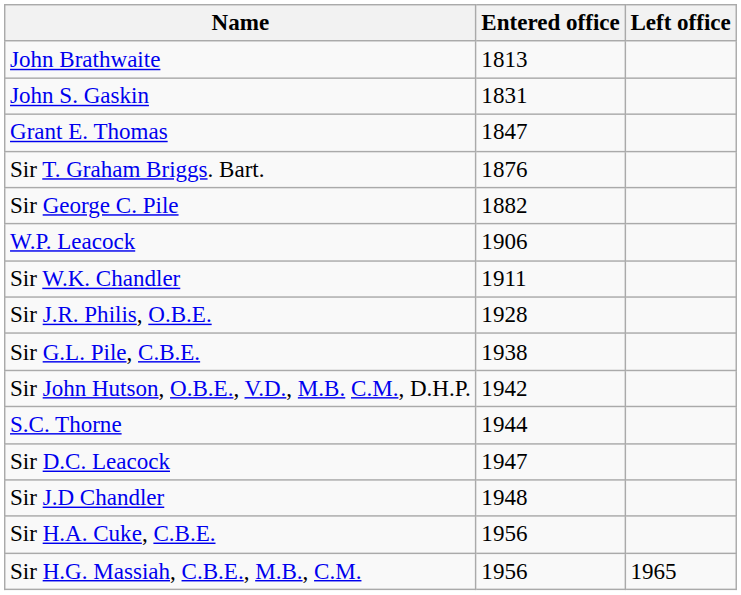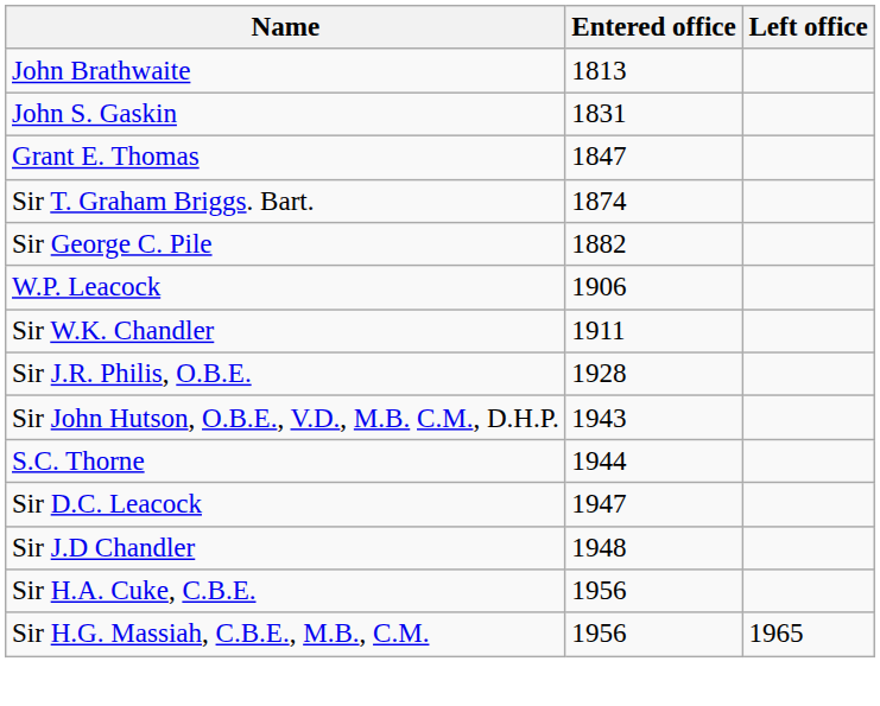Sir T. Graham Briggs. Bart. | Entered office: 1876 -> 1874
- row: Sir G.L. Pile, C.B.E. | 1938
Sir John Hutson, O.B.E., V.D., M.B. C.M., D.H.P. | Entered office: 1942 -> 1943
